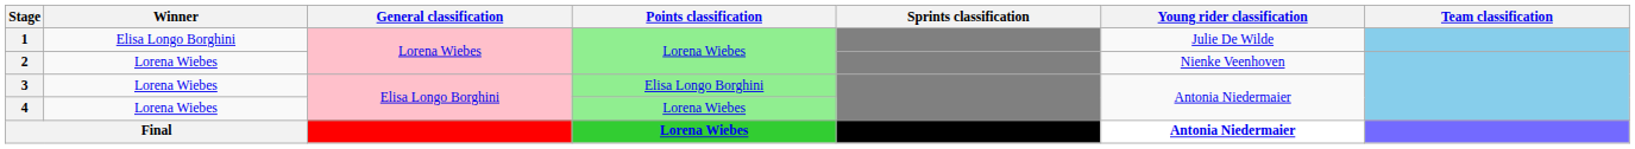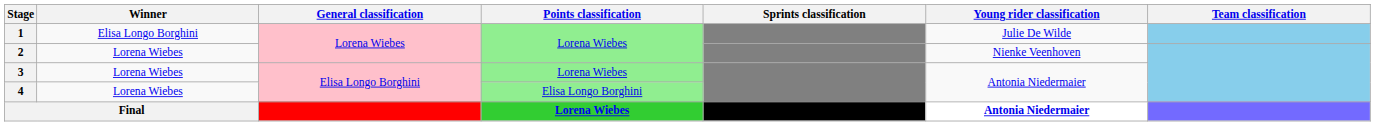3 | Points classification: Elisa Longo Borghini -> Lorena Wiebes
4 | Points classification: Lorena Wiebes -> Elisa Longo Borghini
